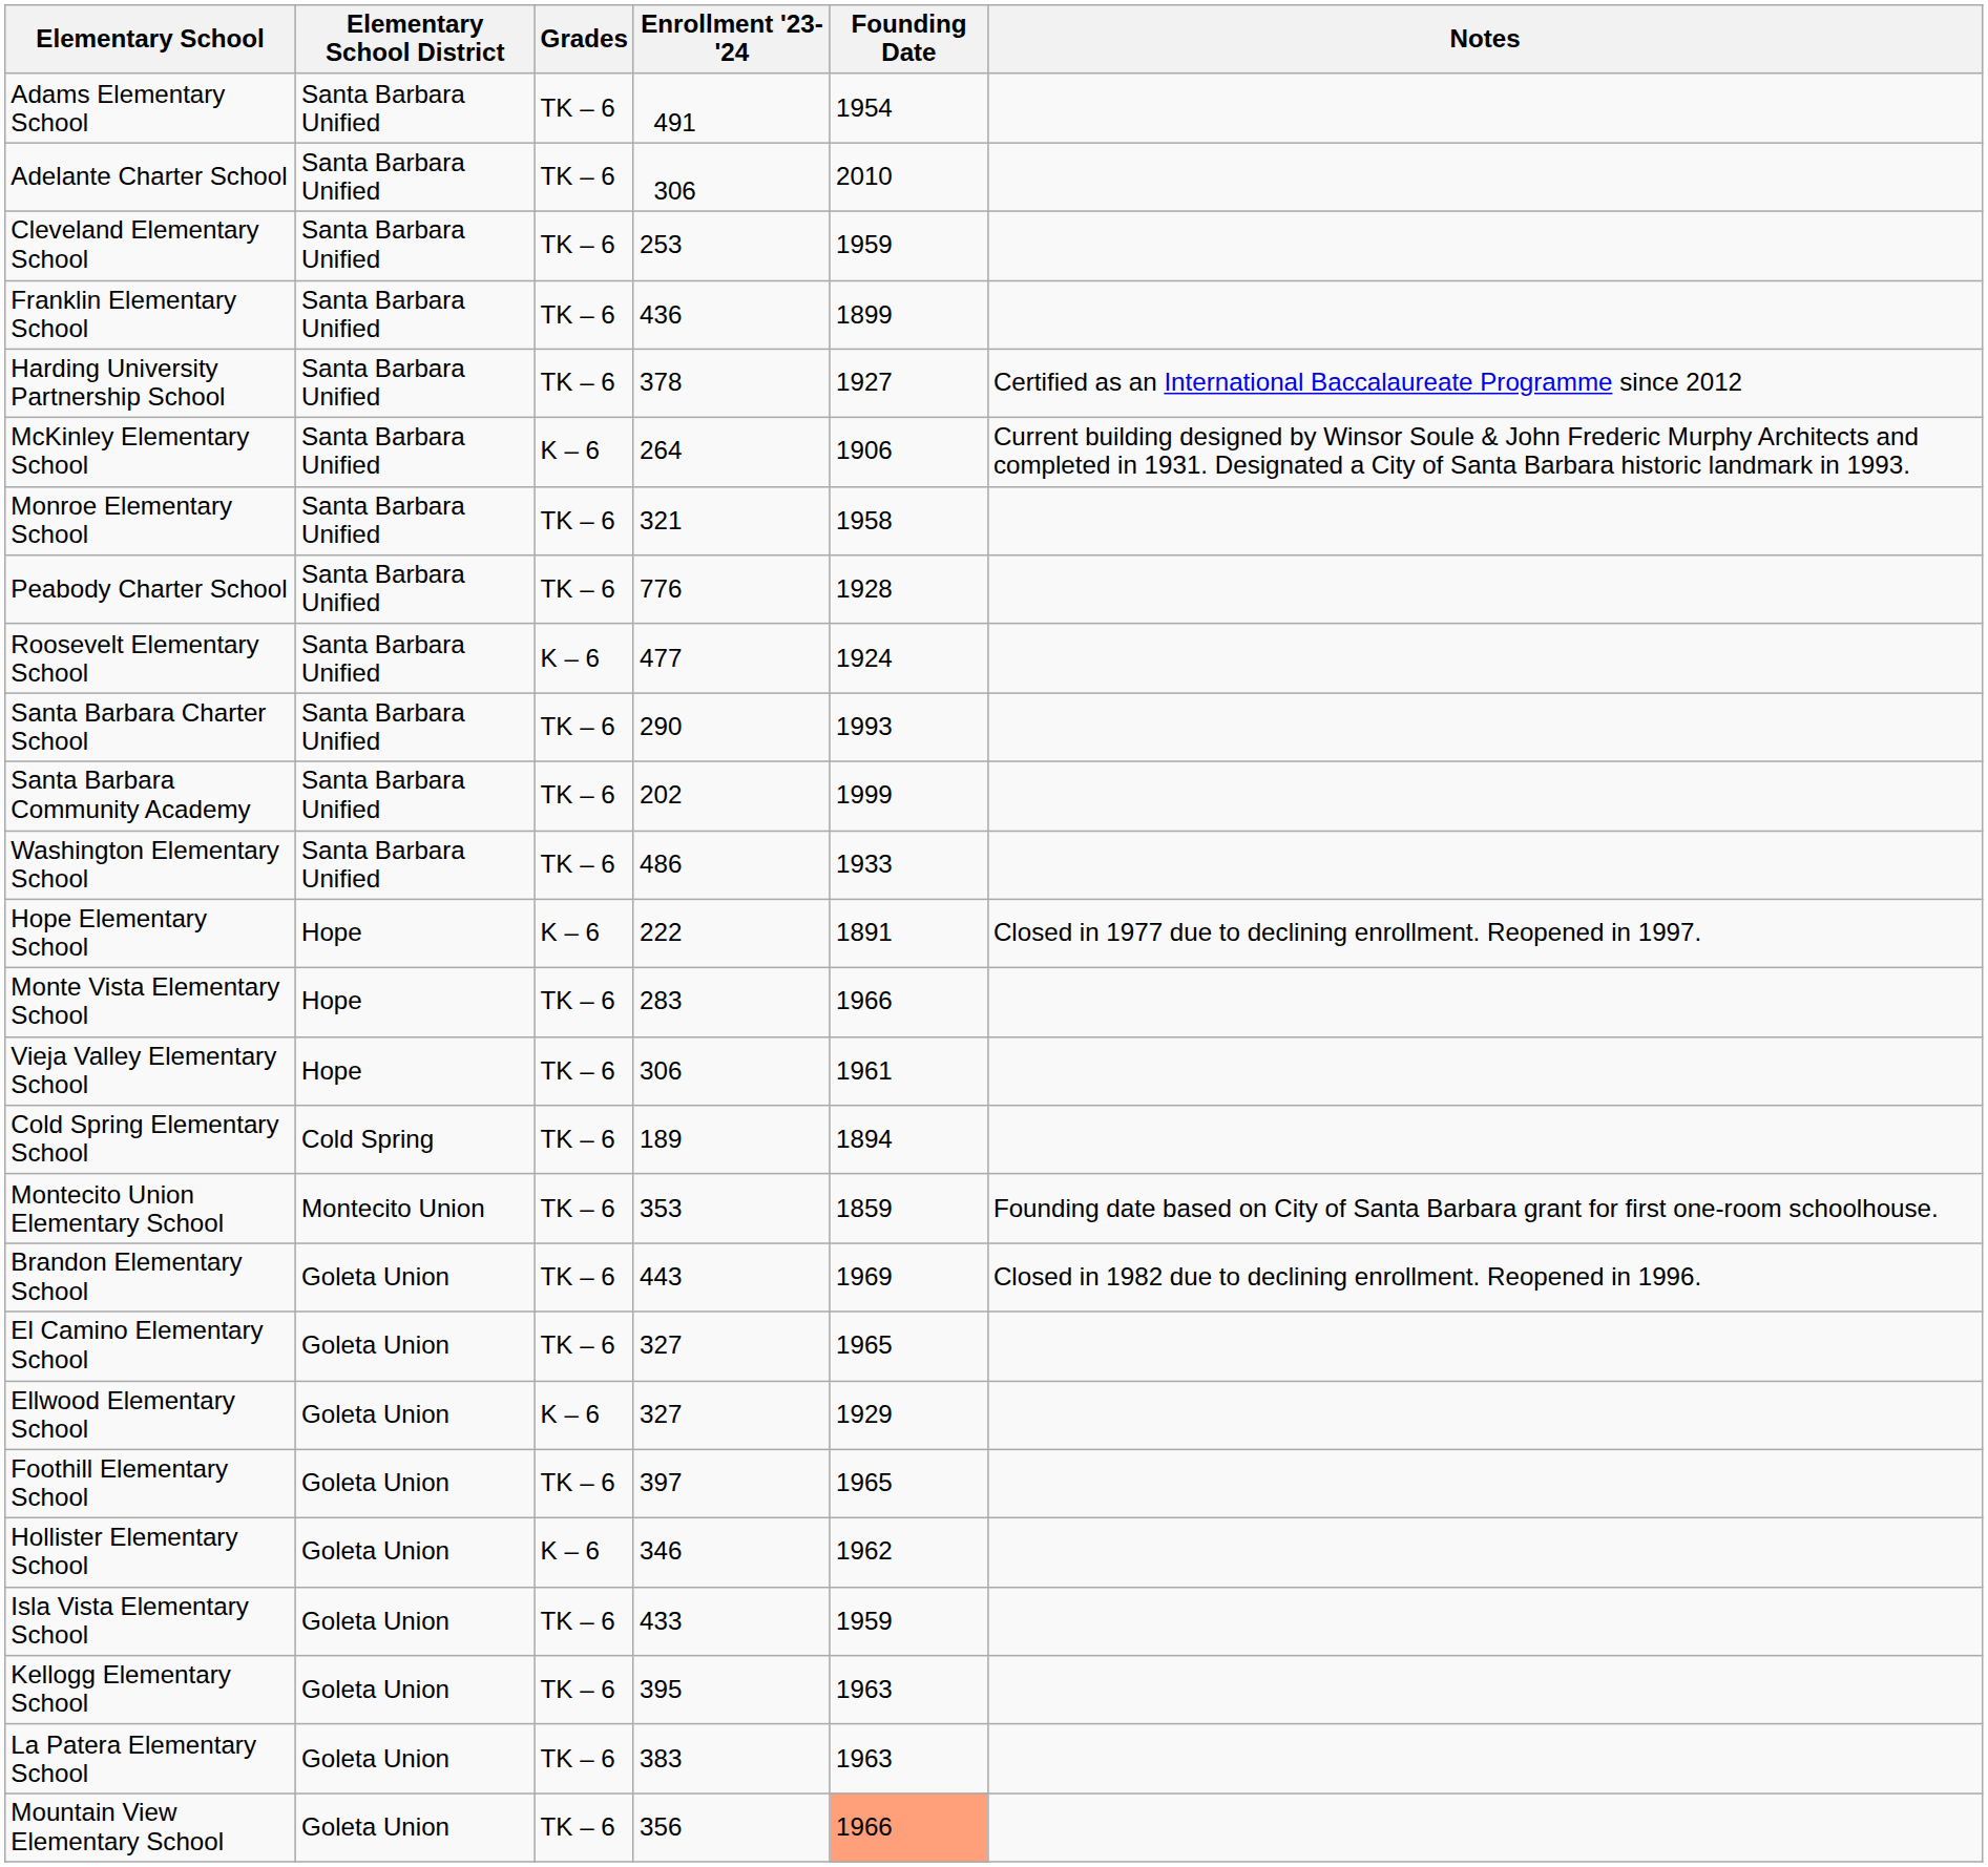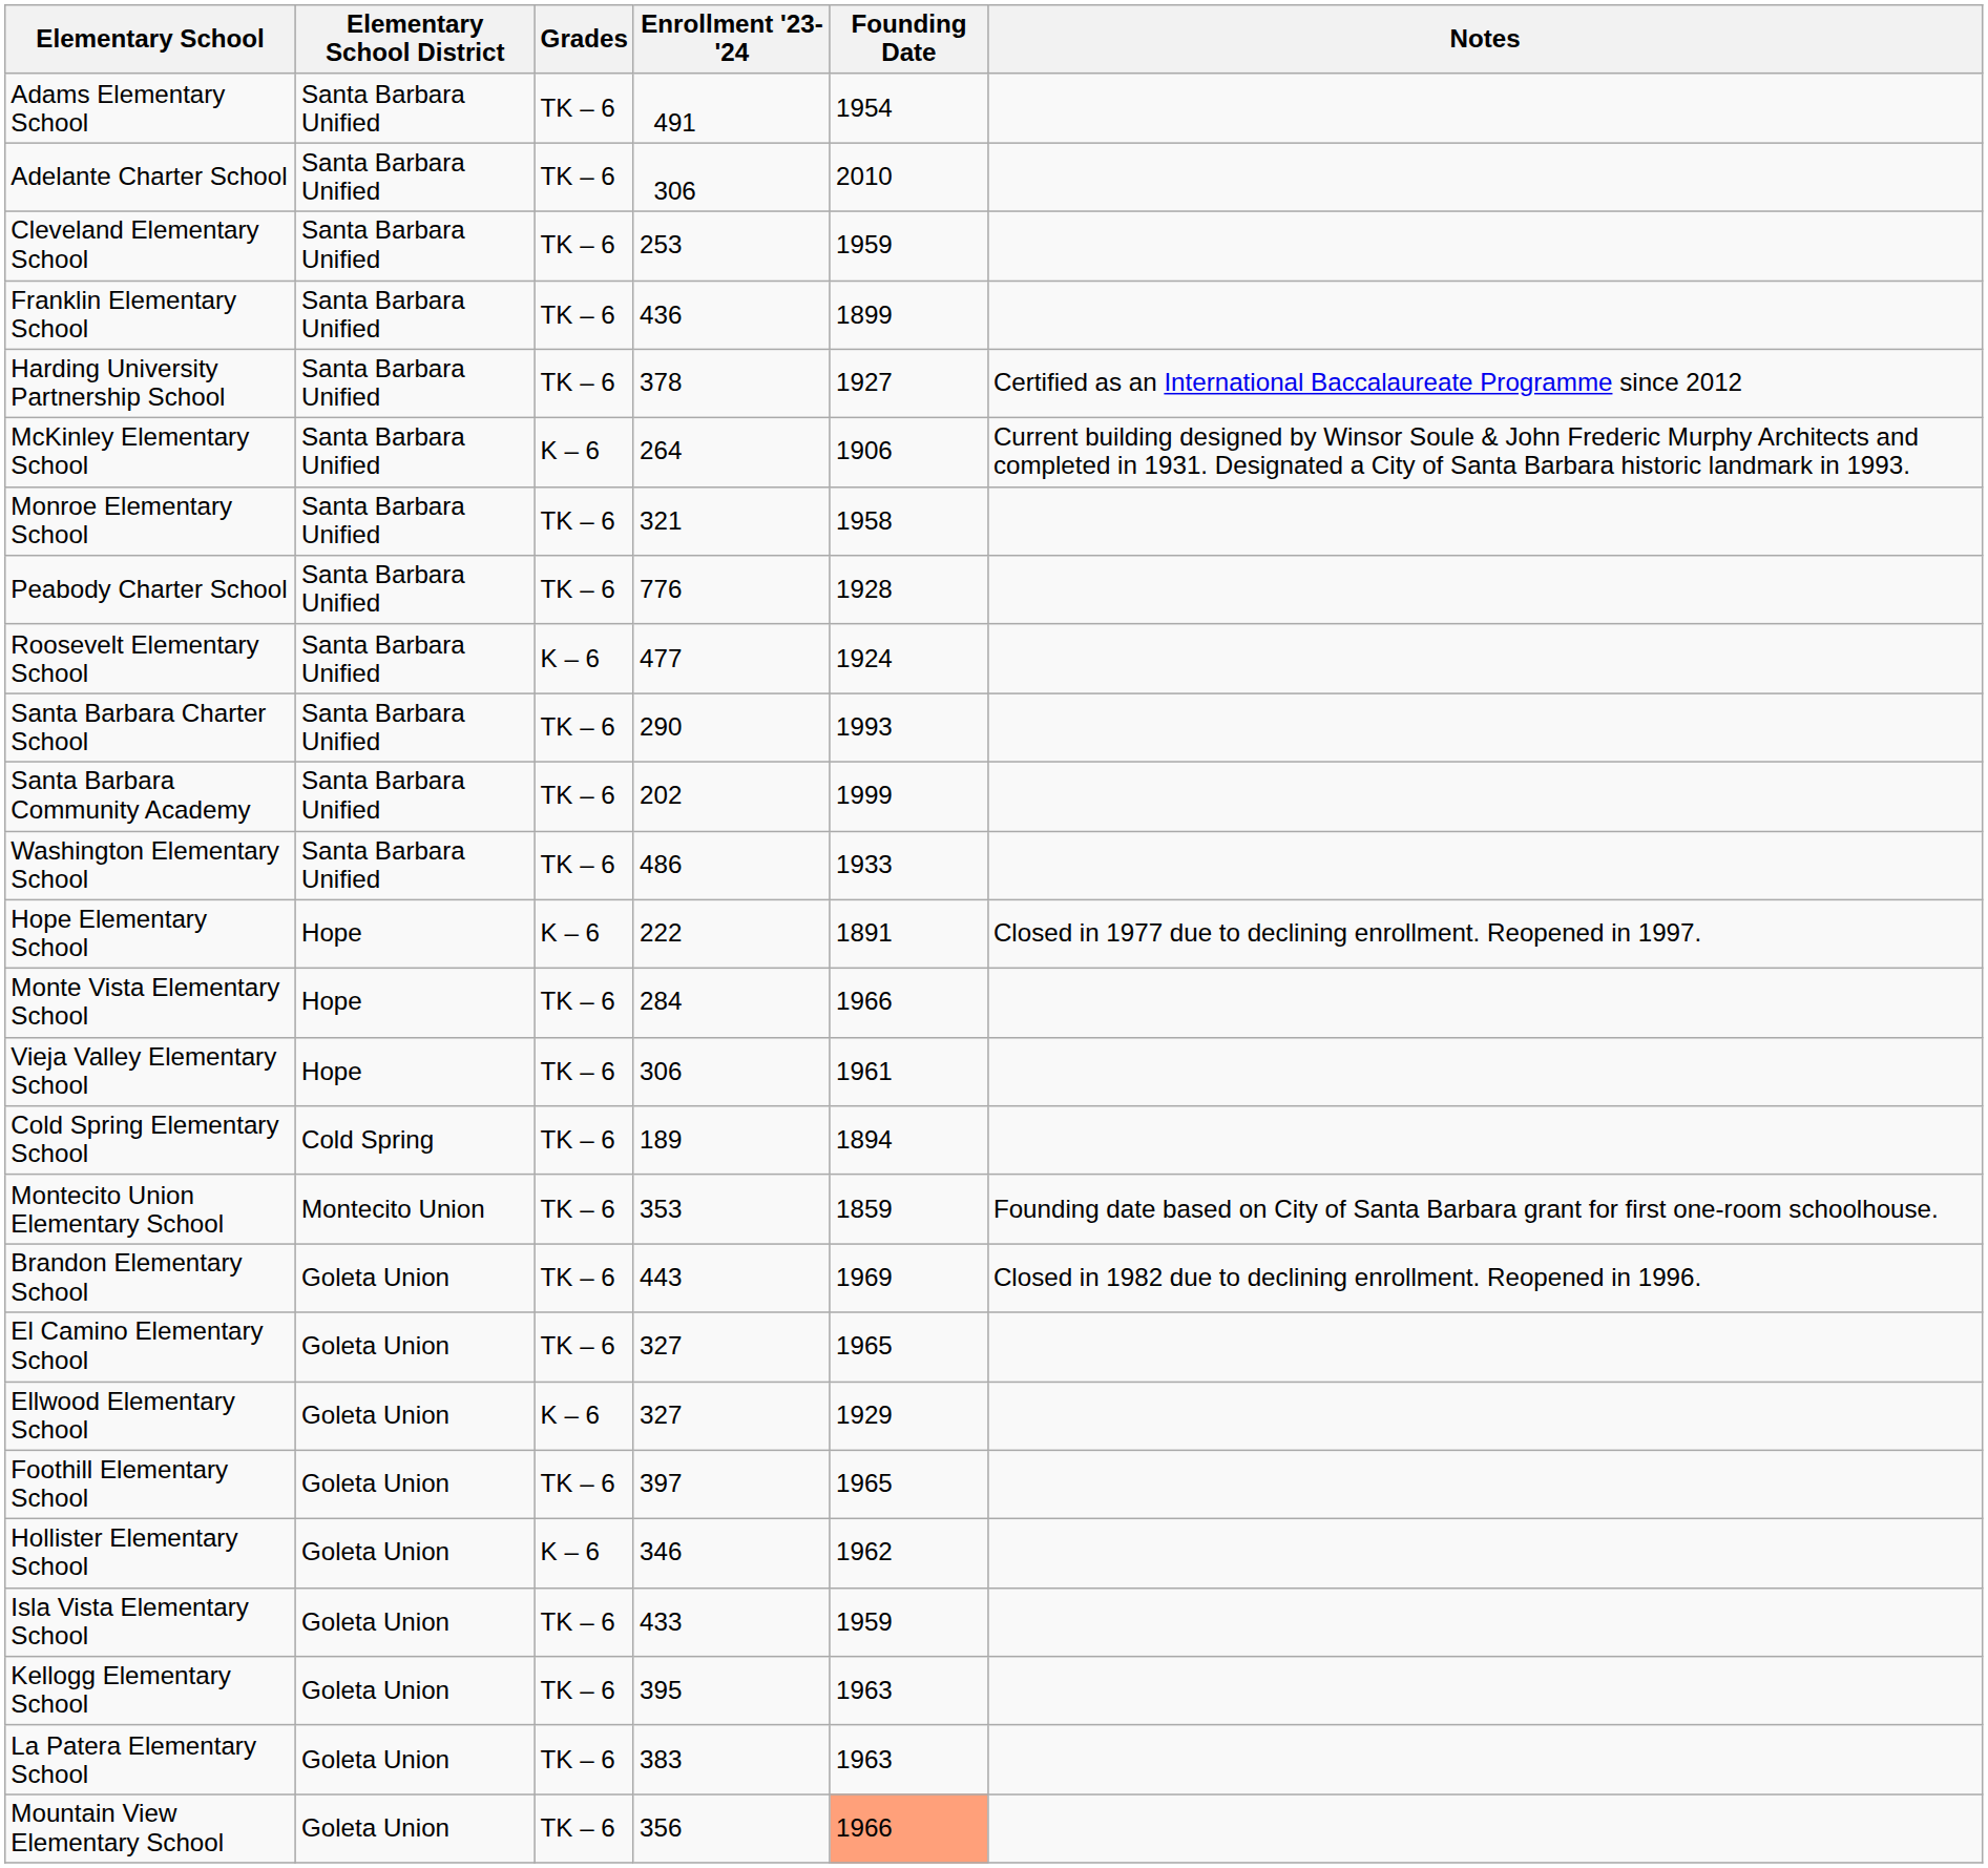Monte Vista Elementary School | Enrollment '23-'24: 283 -> 284
